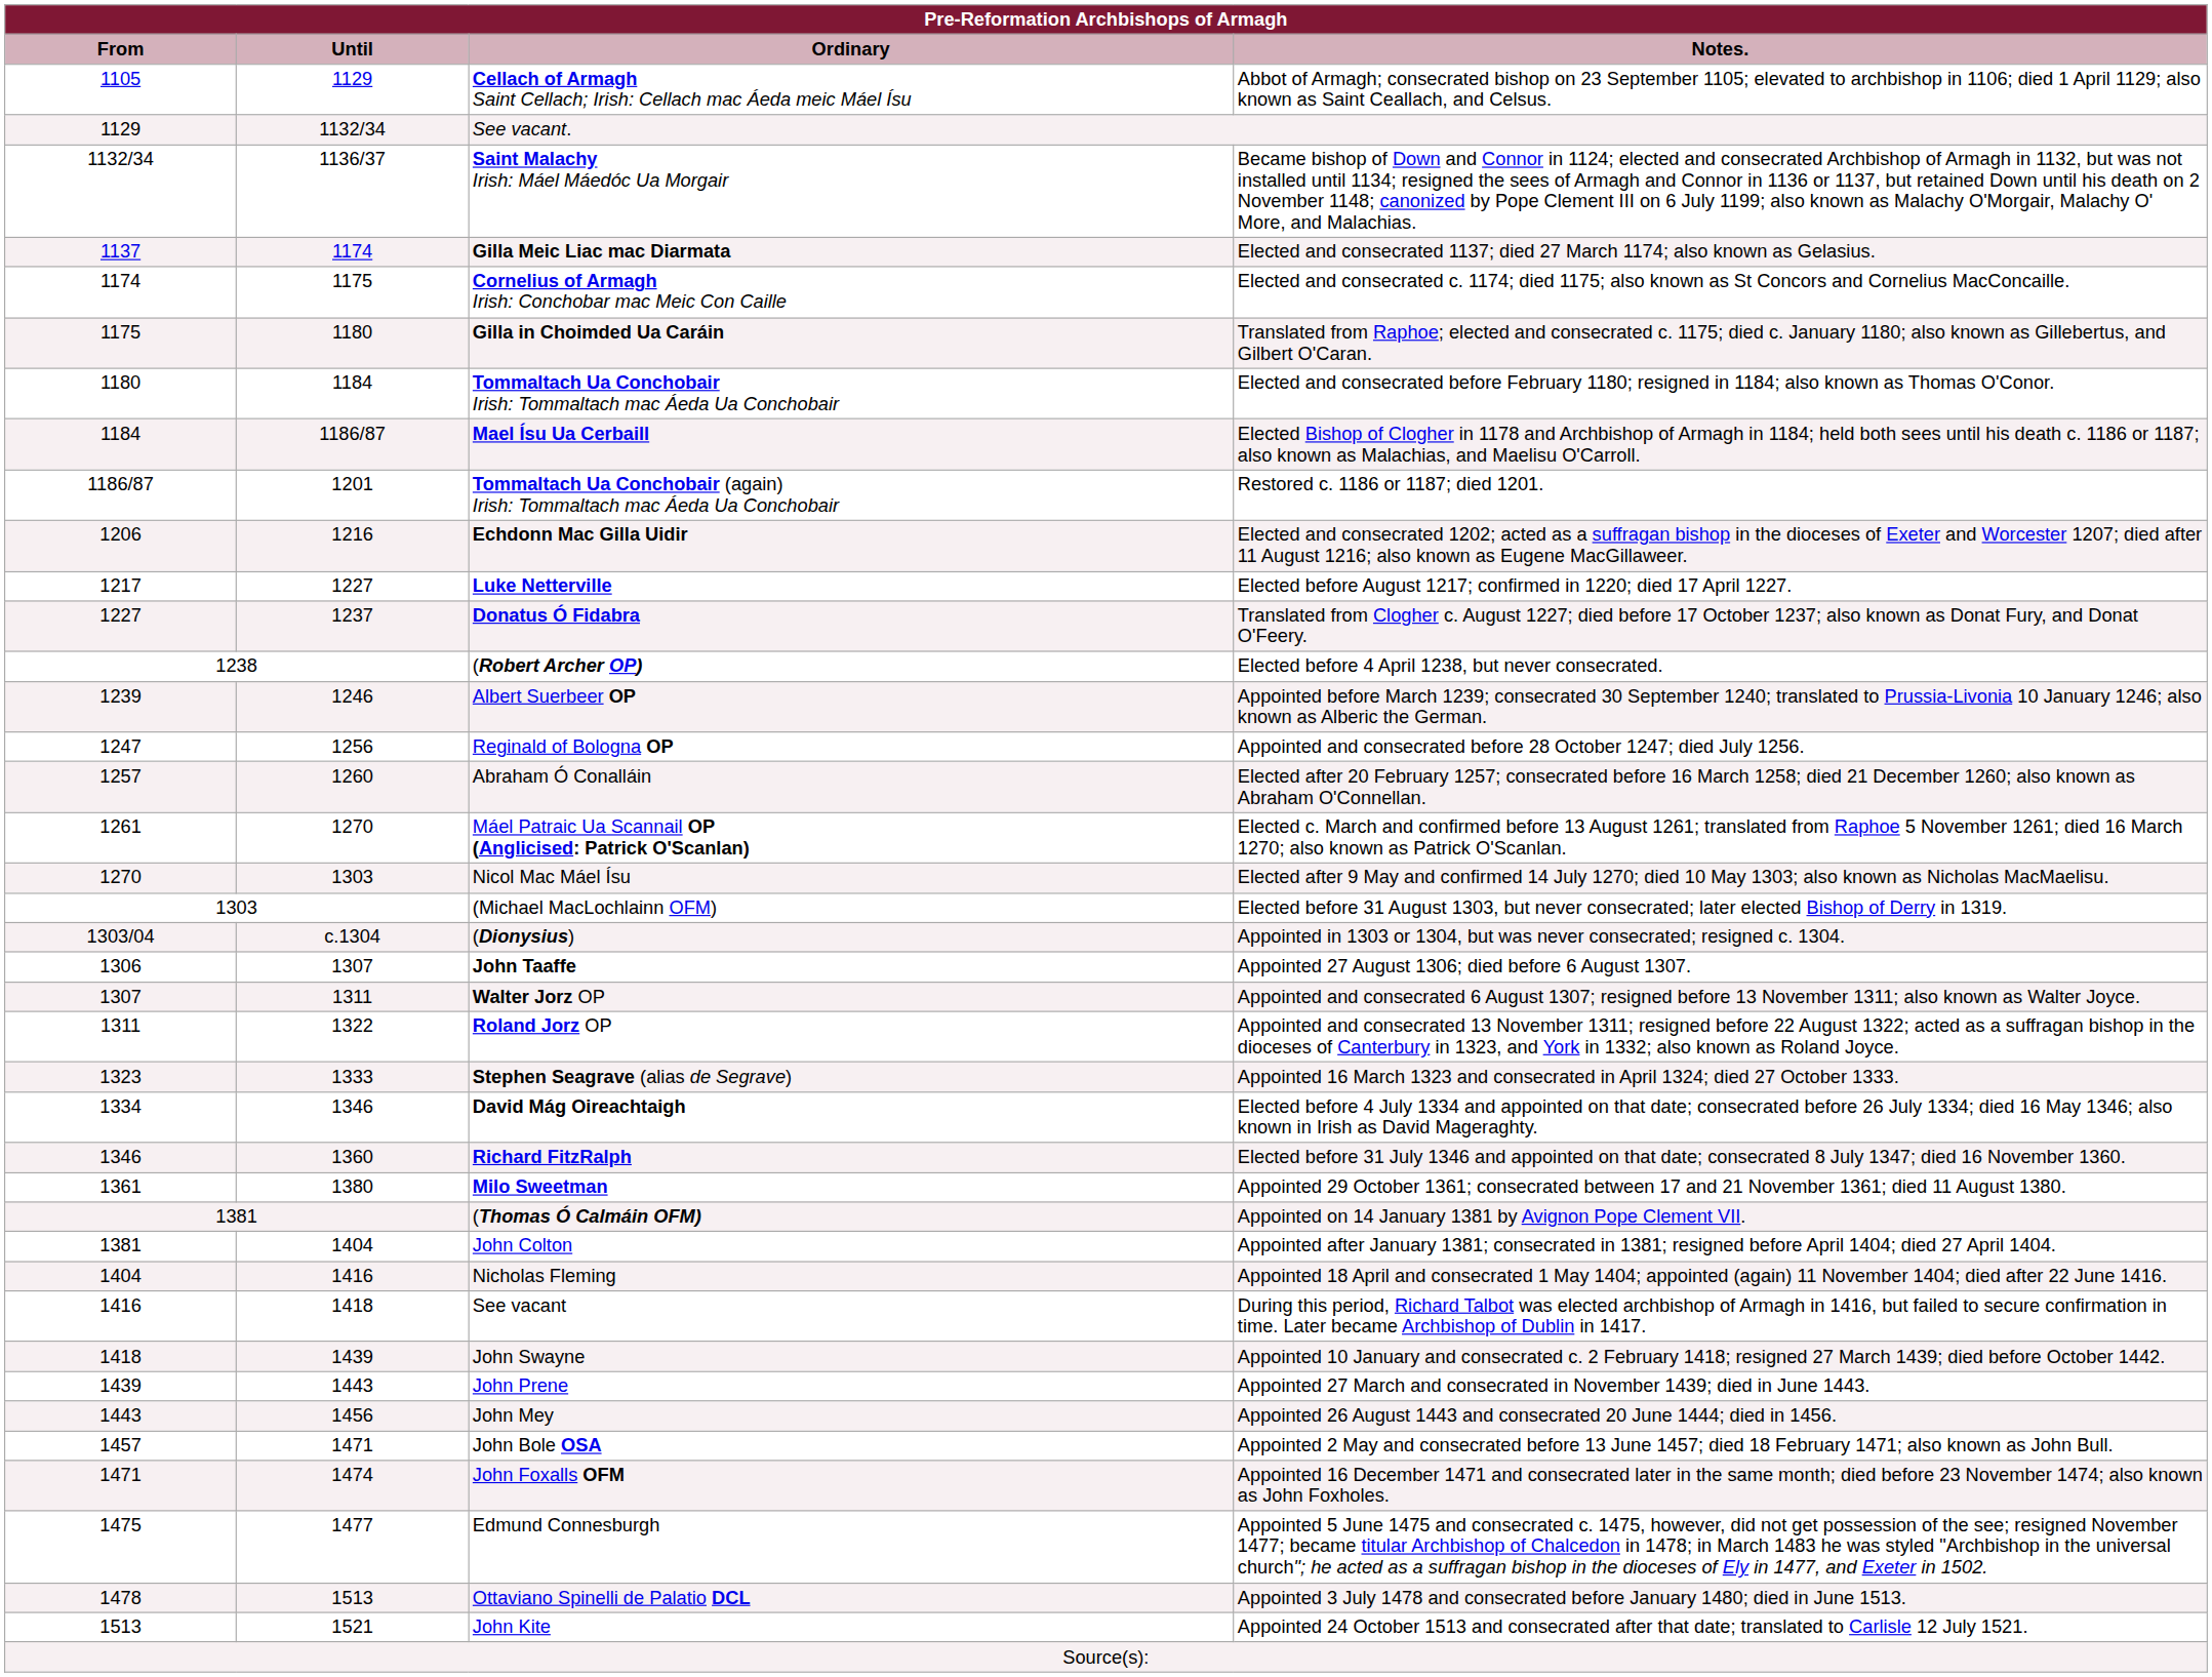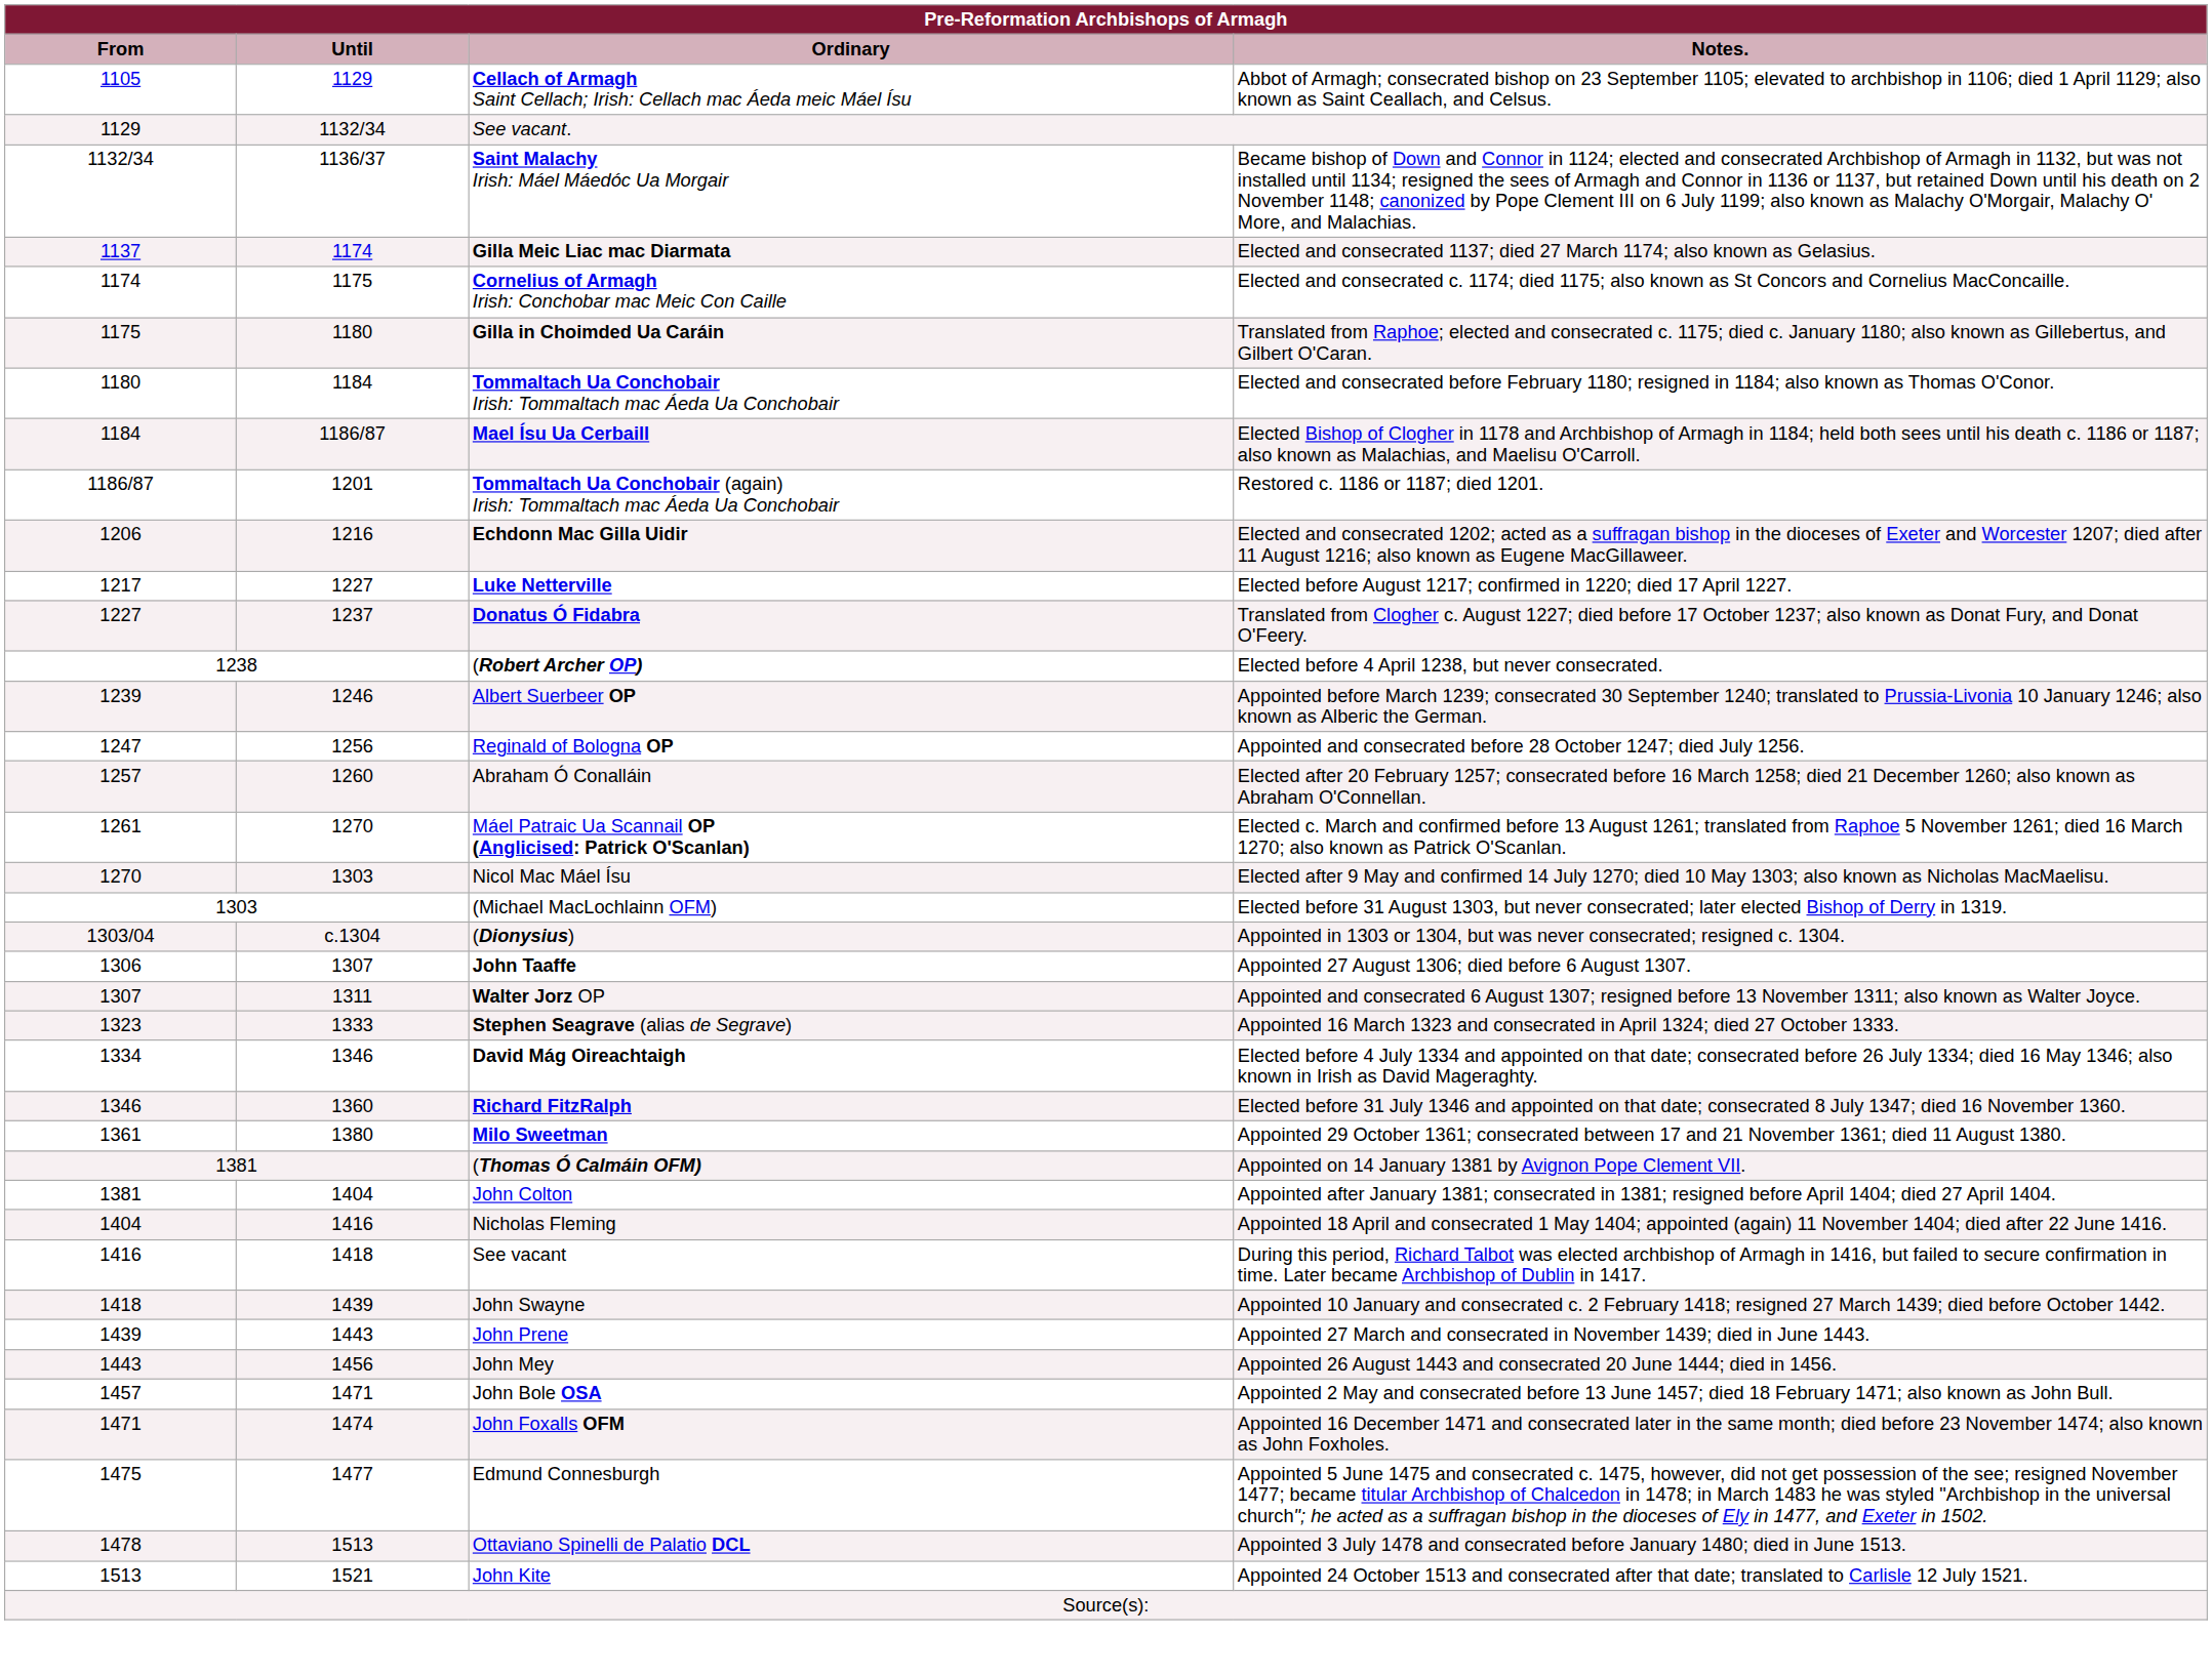- row: 1311 | 1322 | Roland Jorz OP | Appointed and consecrated 13 November 1311; resigned before 22 August 1322; acted as a suffragan bishop in the dioceses of Canterbury in 1323, and York in 1332; also known as Roland Joyce.
